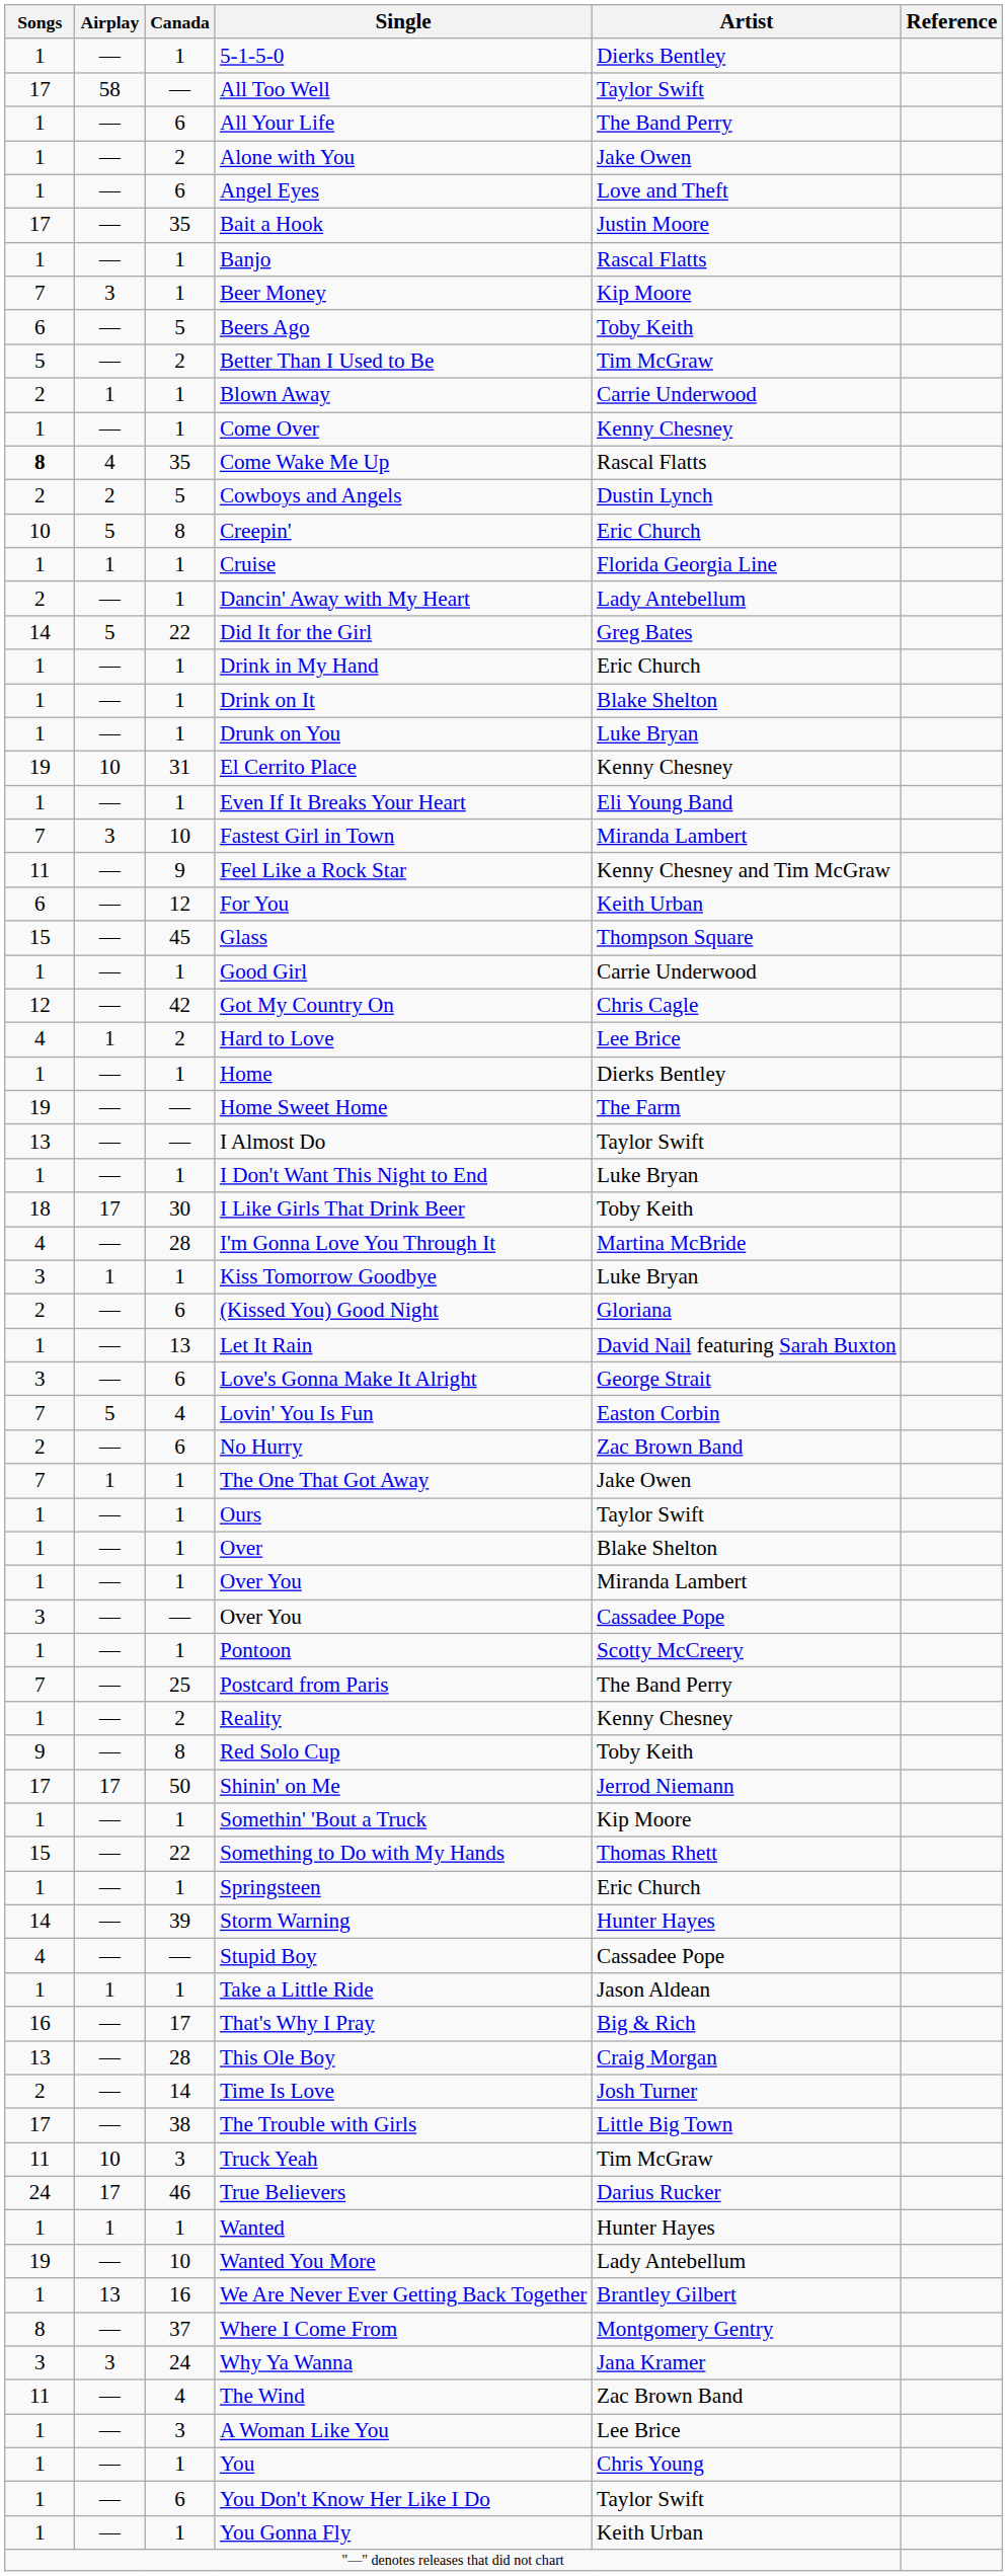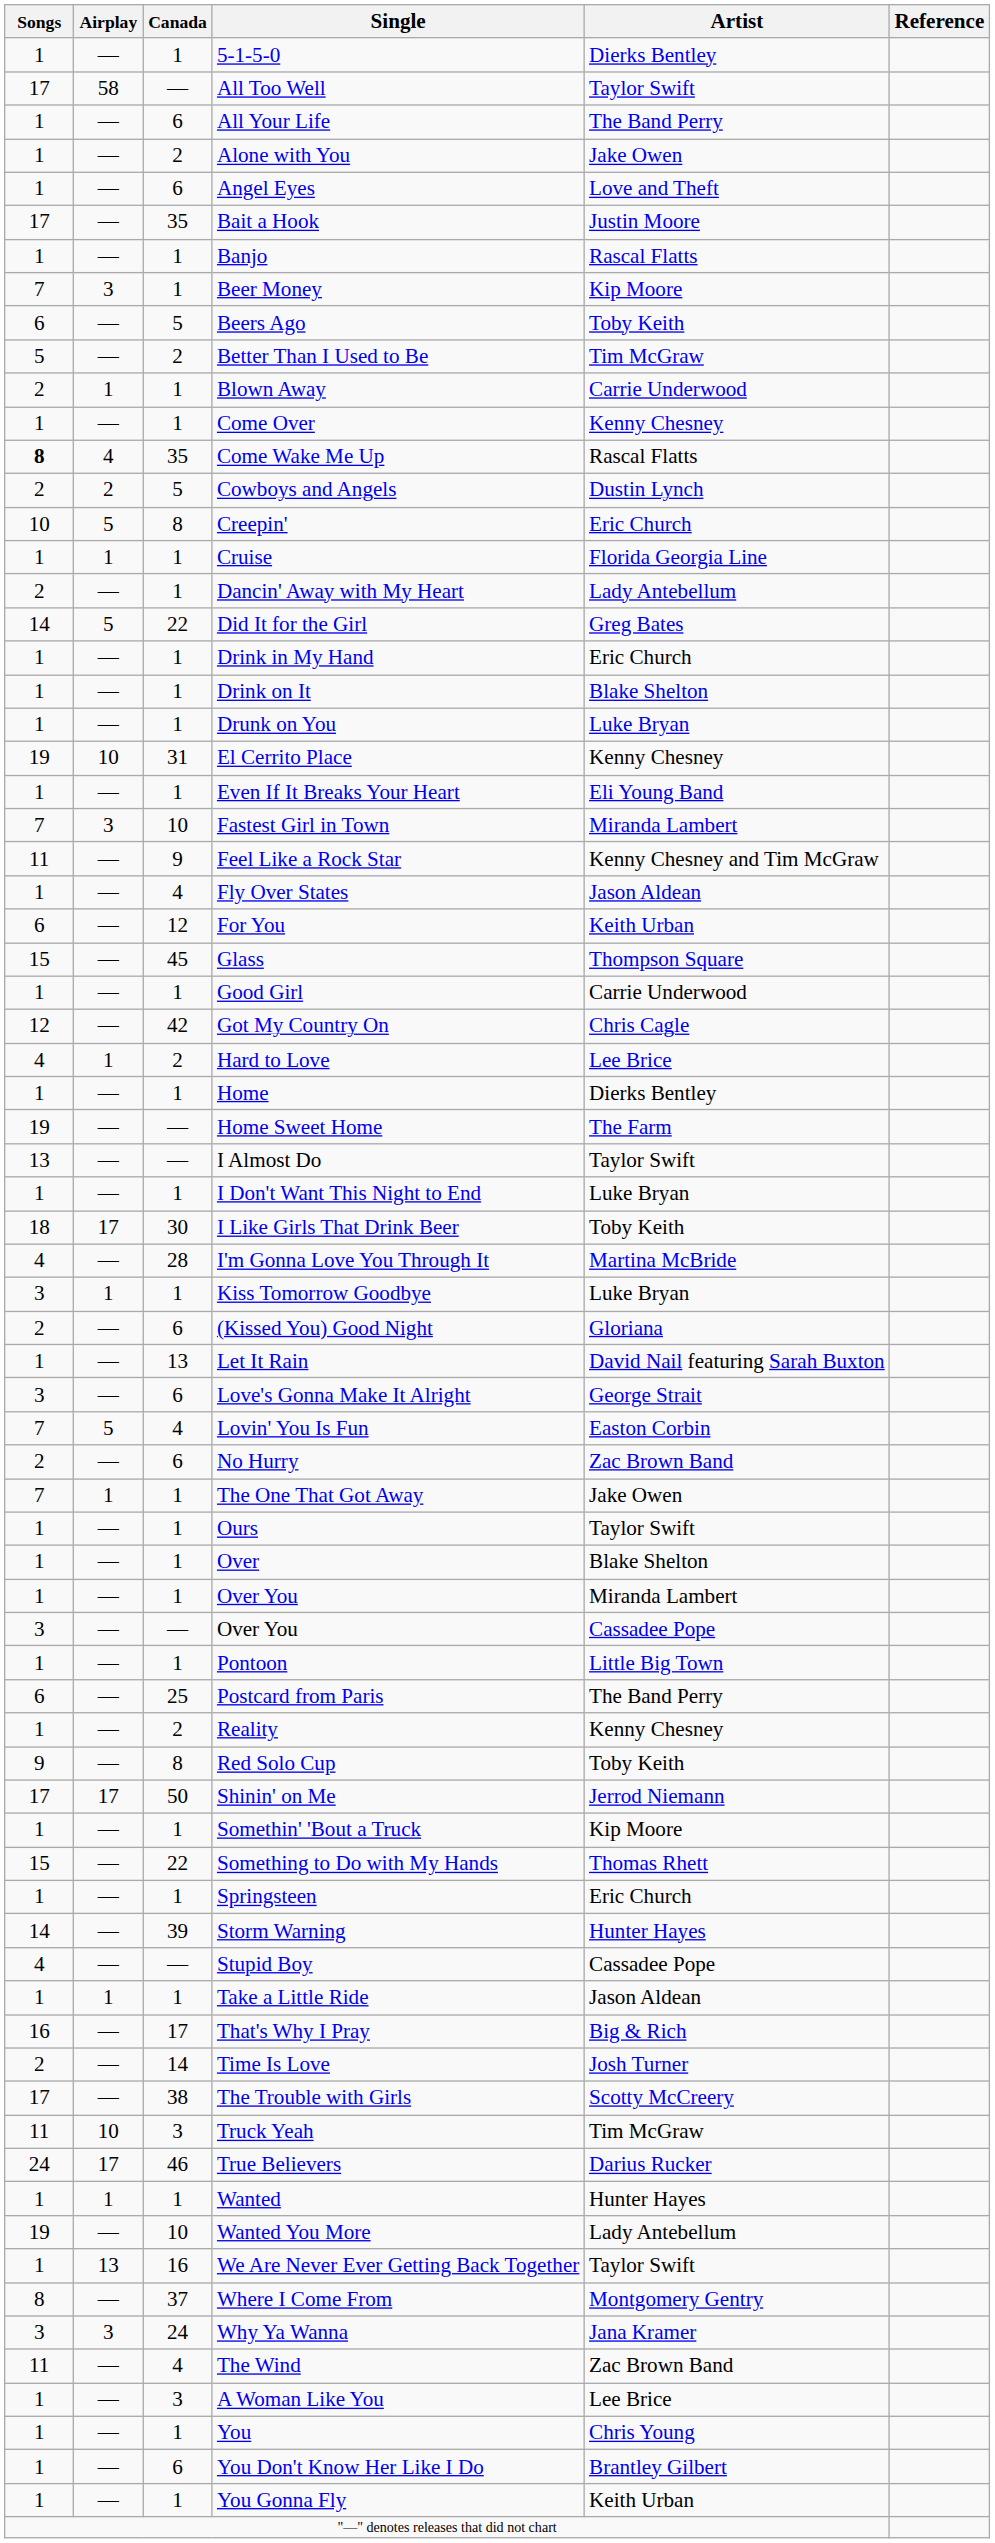+ row: 1 | — | 4 | Fly Over States | Jason Aldean
Pontoon | Artist: Scotty McCreery -> Little Big Town
Postcard from Paris | Songs: 7 -> 6
- row: 13 | — | 28 | This Ole Boy | Craig Morgan
The Trouble with Girls | Artist: Little Big Town -> Scotty McCreery
We Are Never Ever Getting Back Together | Artist: Brantley Gilbert -> Taylor Swift
You Don't Know Her Like I Do | Artist: Taylor Swift -> Brantley Gilbert
